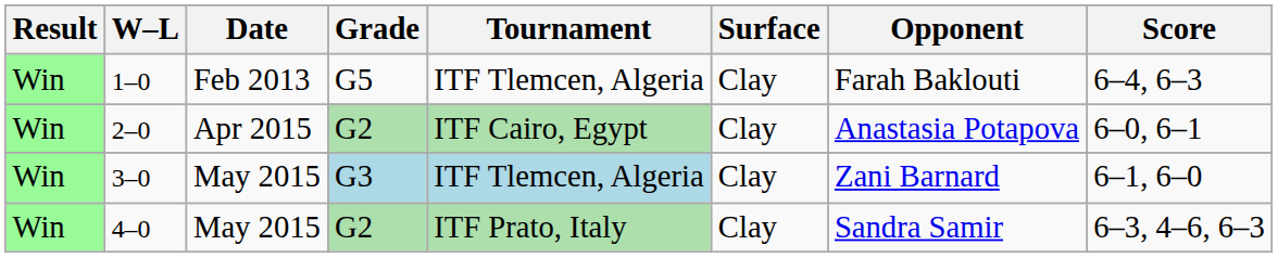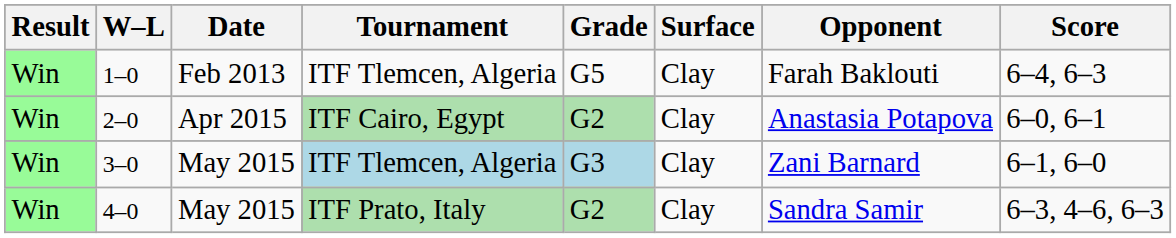columns swapped: Tournament <-> Grade
